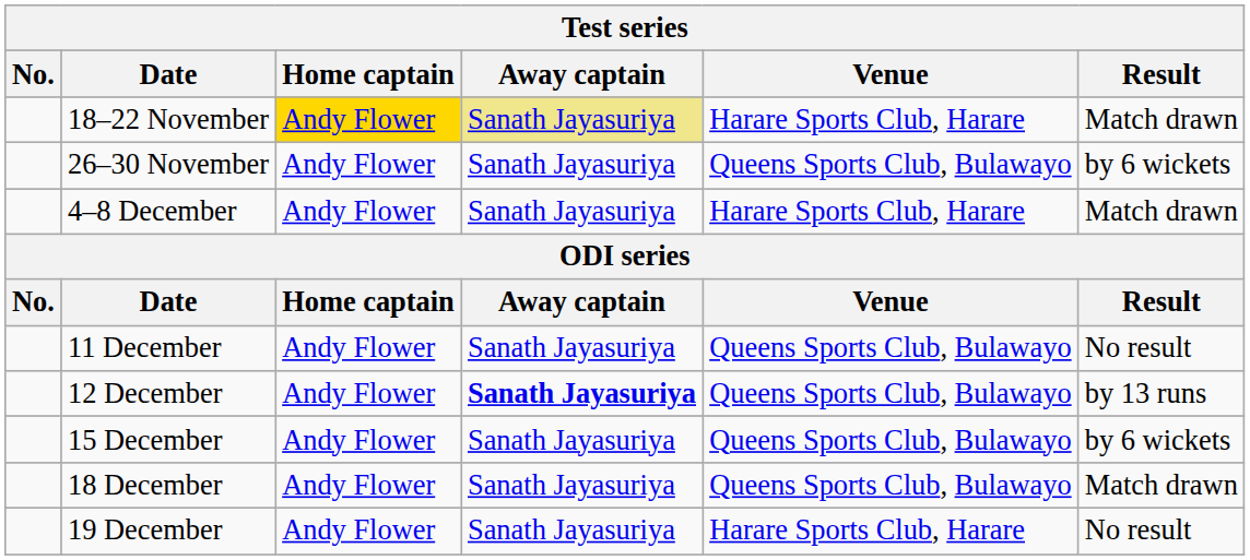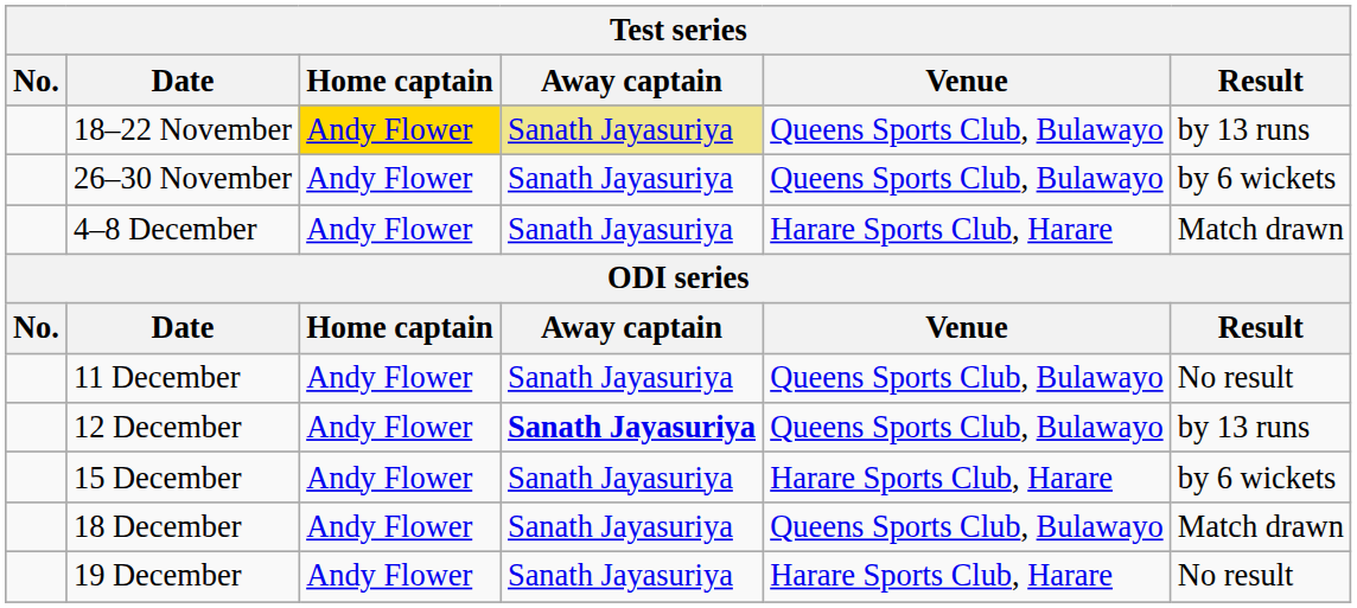18–22 November | Venue: Harare Sports Club, Harare -> Queens Sports Club, Bulawayo
18–22 November | Result: Match drawn -> by 13 runs
15 December | Venue: Queens Sports Club, Bulawayo -> Harare Sports Club, Harare
